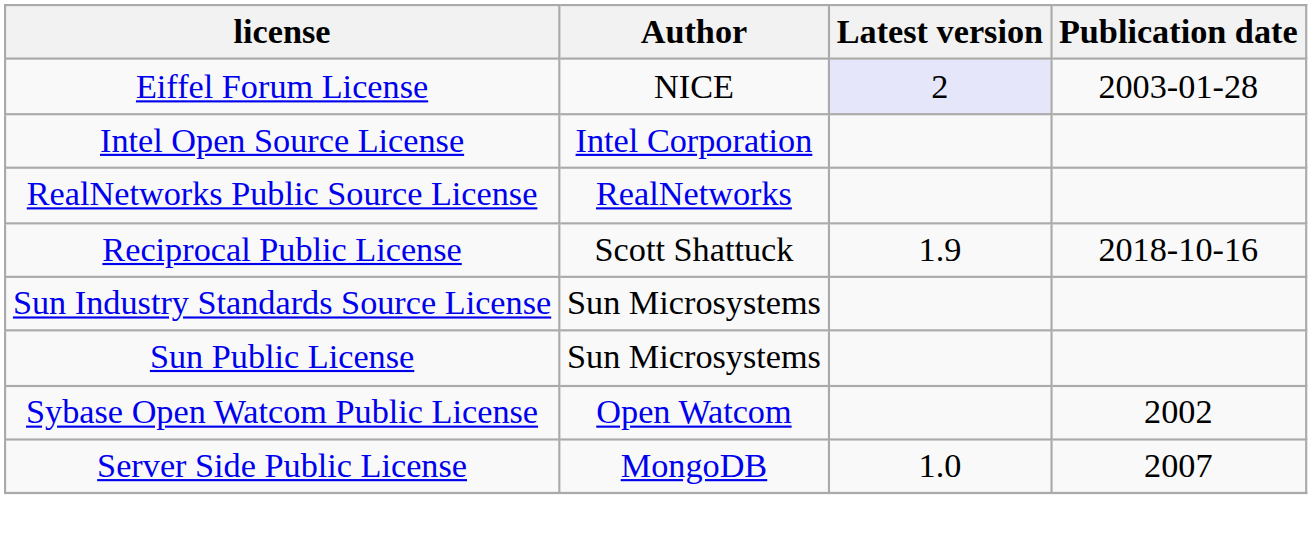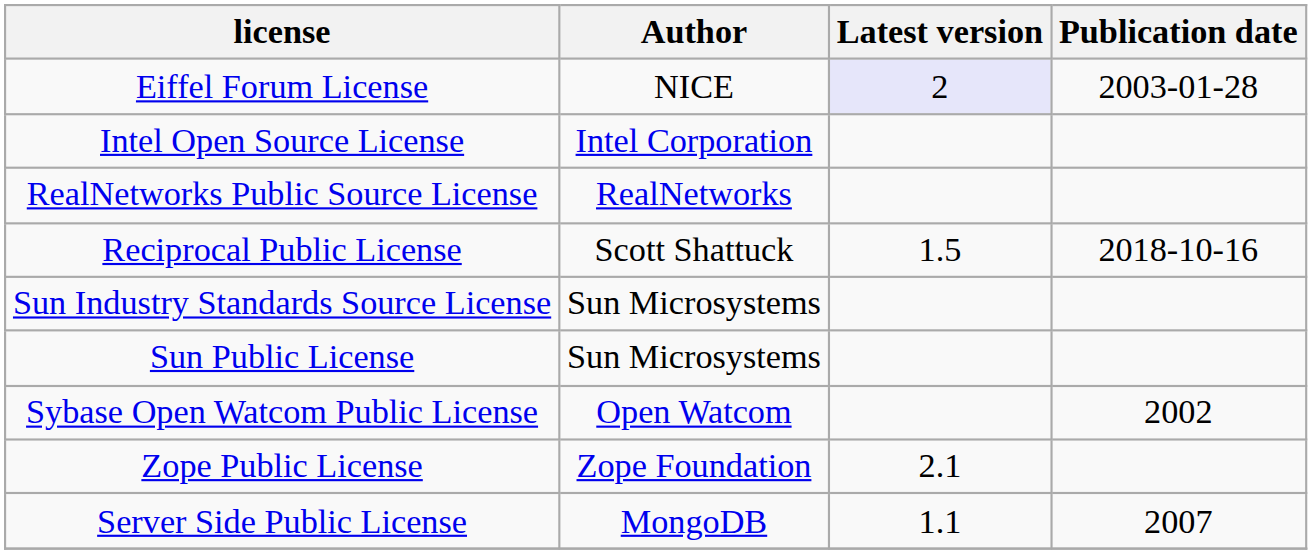Reciprocal Public License | Latest version: 1.9 -> 1.5
+ row: Zope Public License | Zope Foundation | 2.1
Server Side Public License | Latest version: 1.0 -> 1.1
